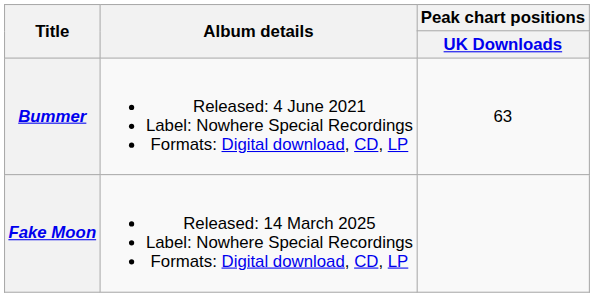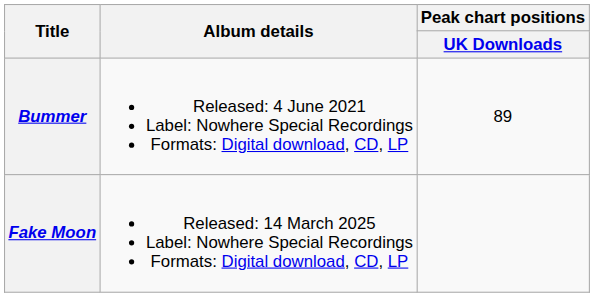Bummer | Peak chart positions / UK Downloads: 63 -> 89
